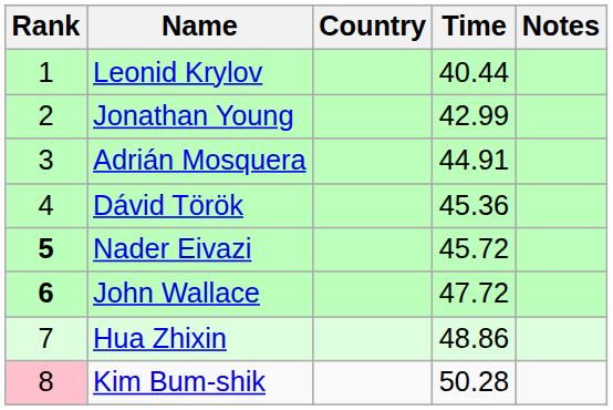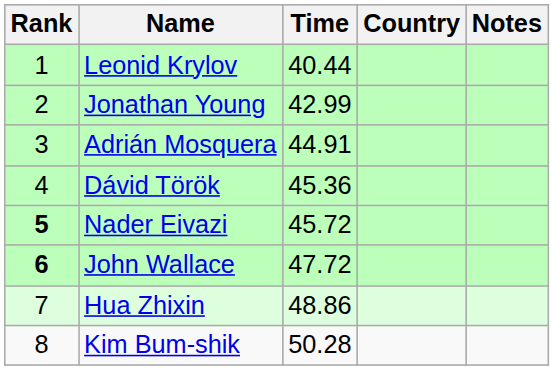columns swapped: Country <-> Time
Kim Bum-shik | Rank: pink background -> no background
